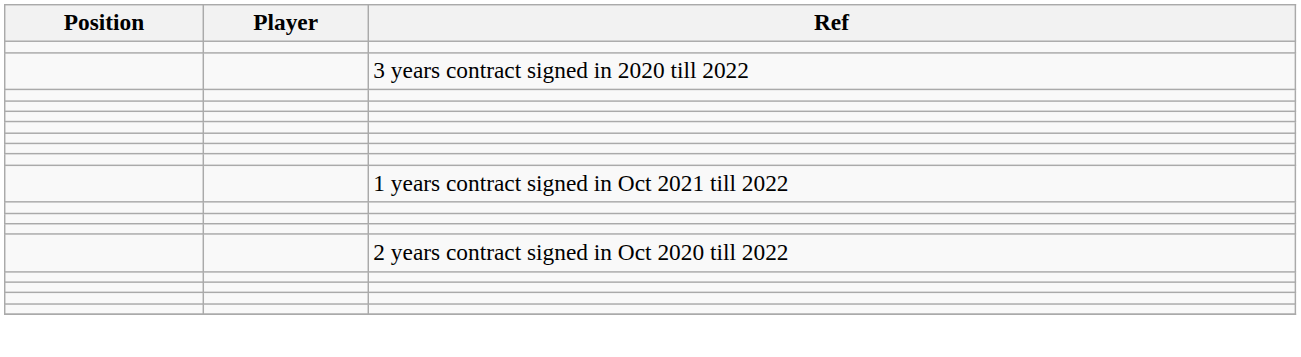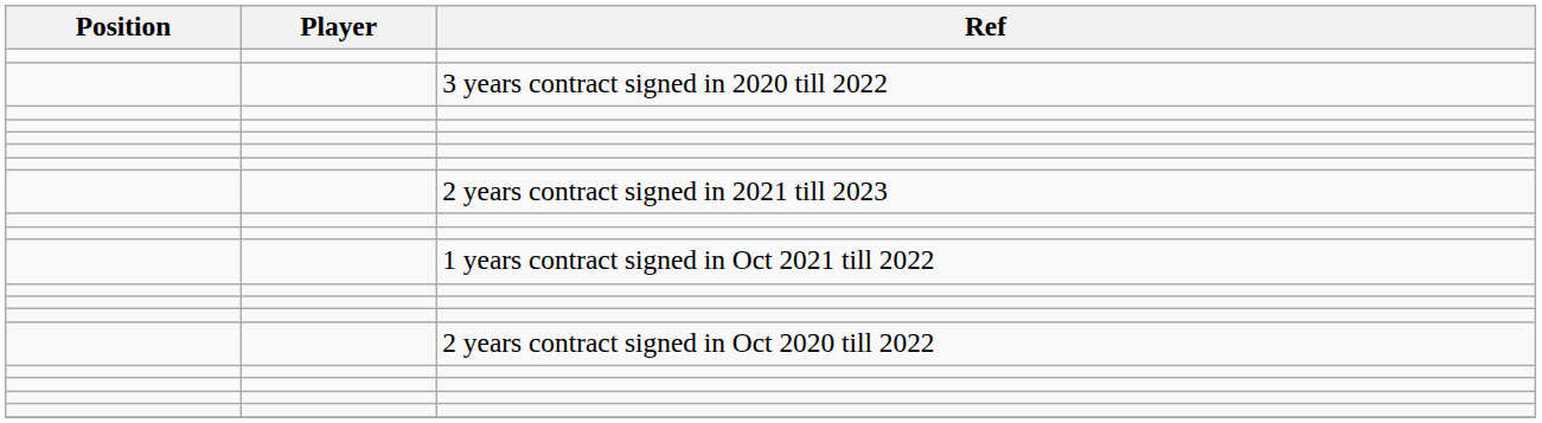+ row: 2 years contract signed in 2021 till 2023
